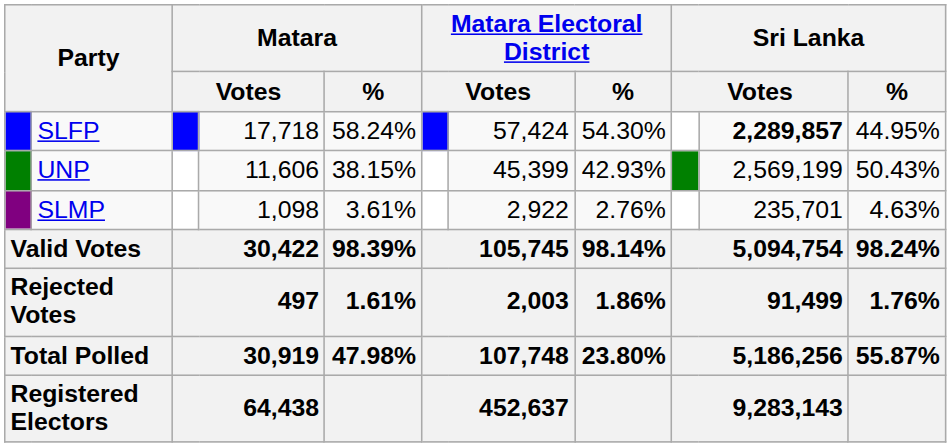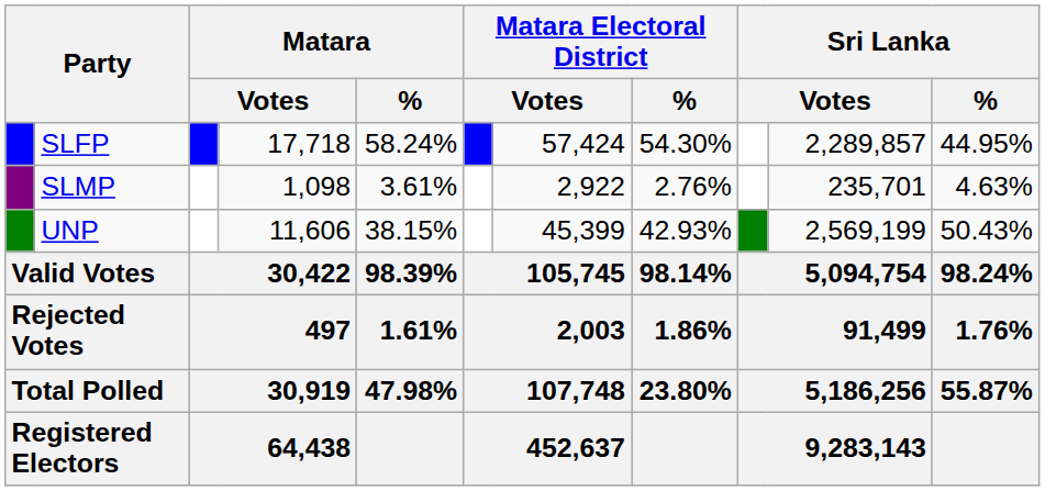SLFP | column 10: bold -> normal
rows swapped: UNP <-> SLMP
